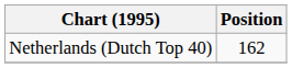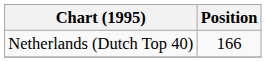Netherlands (Dutch Top 40) | Position: 162 -> 166
